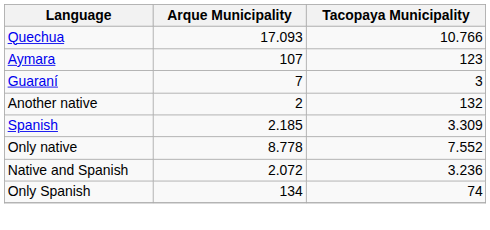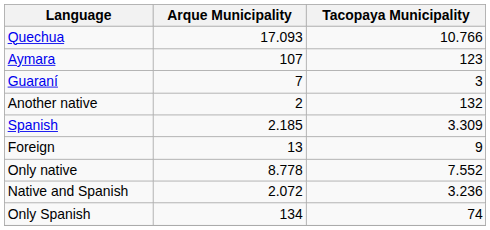+ row: Foreign | 13 | 9
